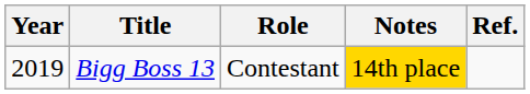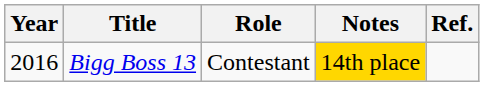Bigg Boss 13 | Year: 2019 -> 2016
